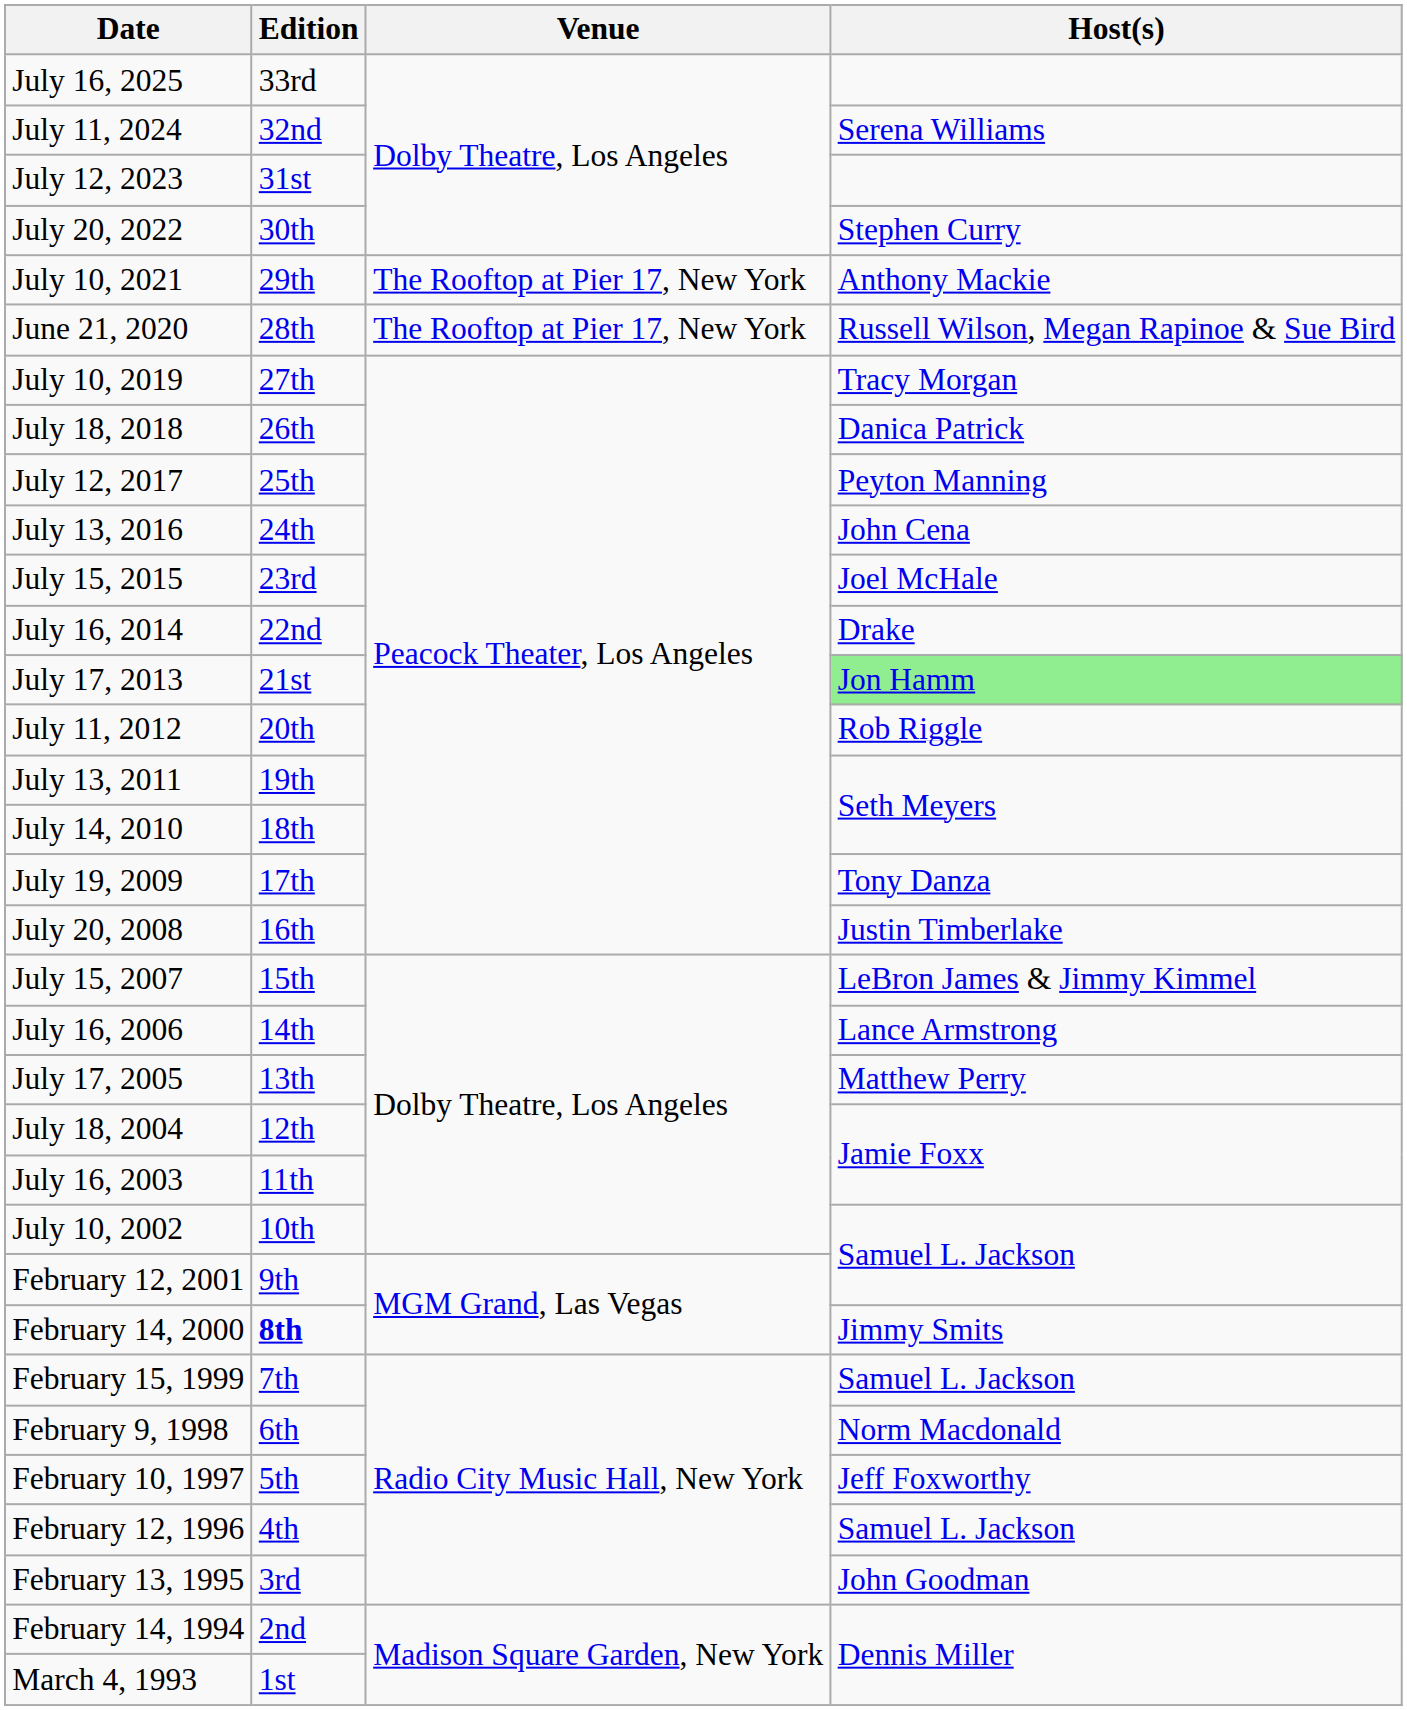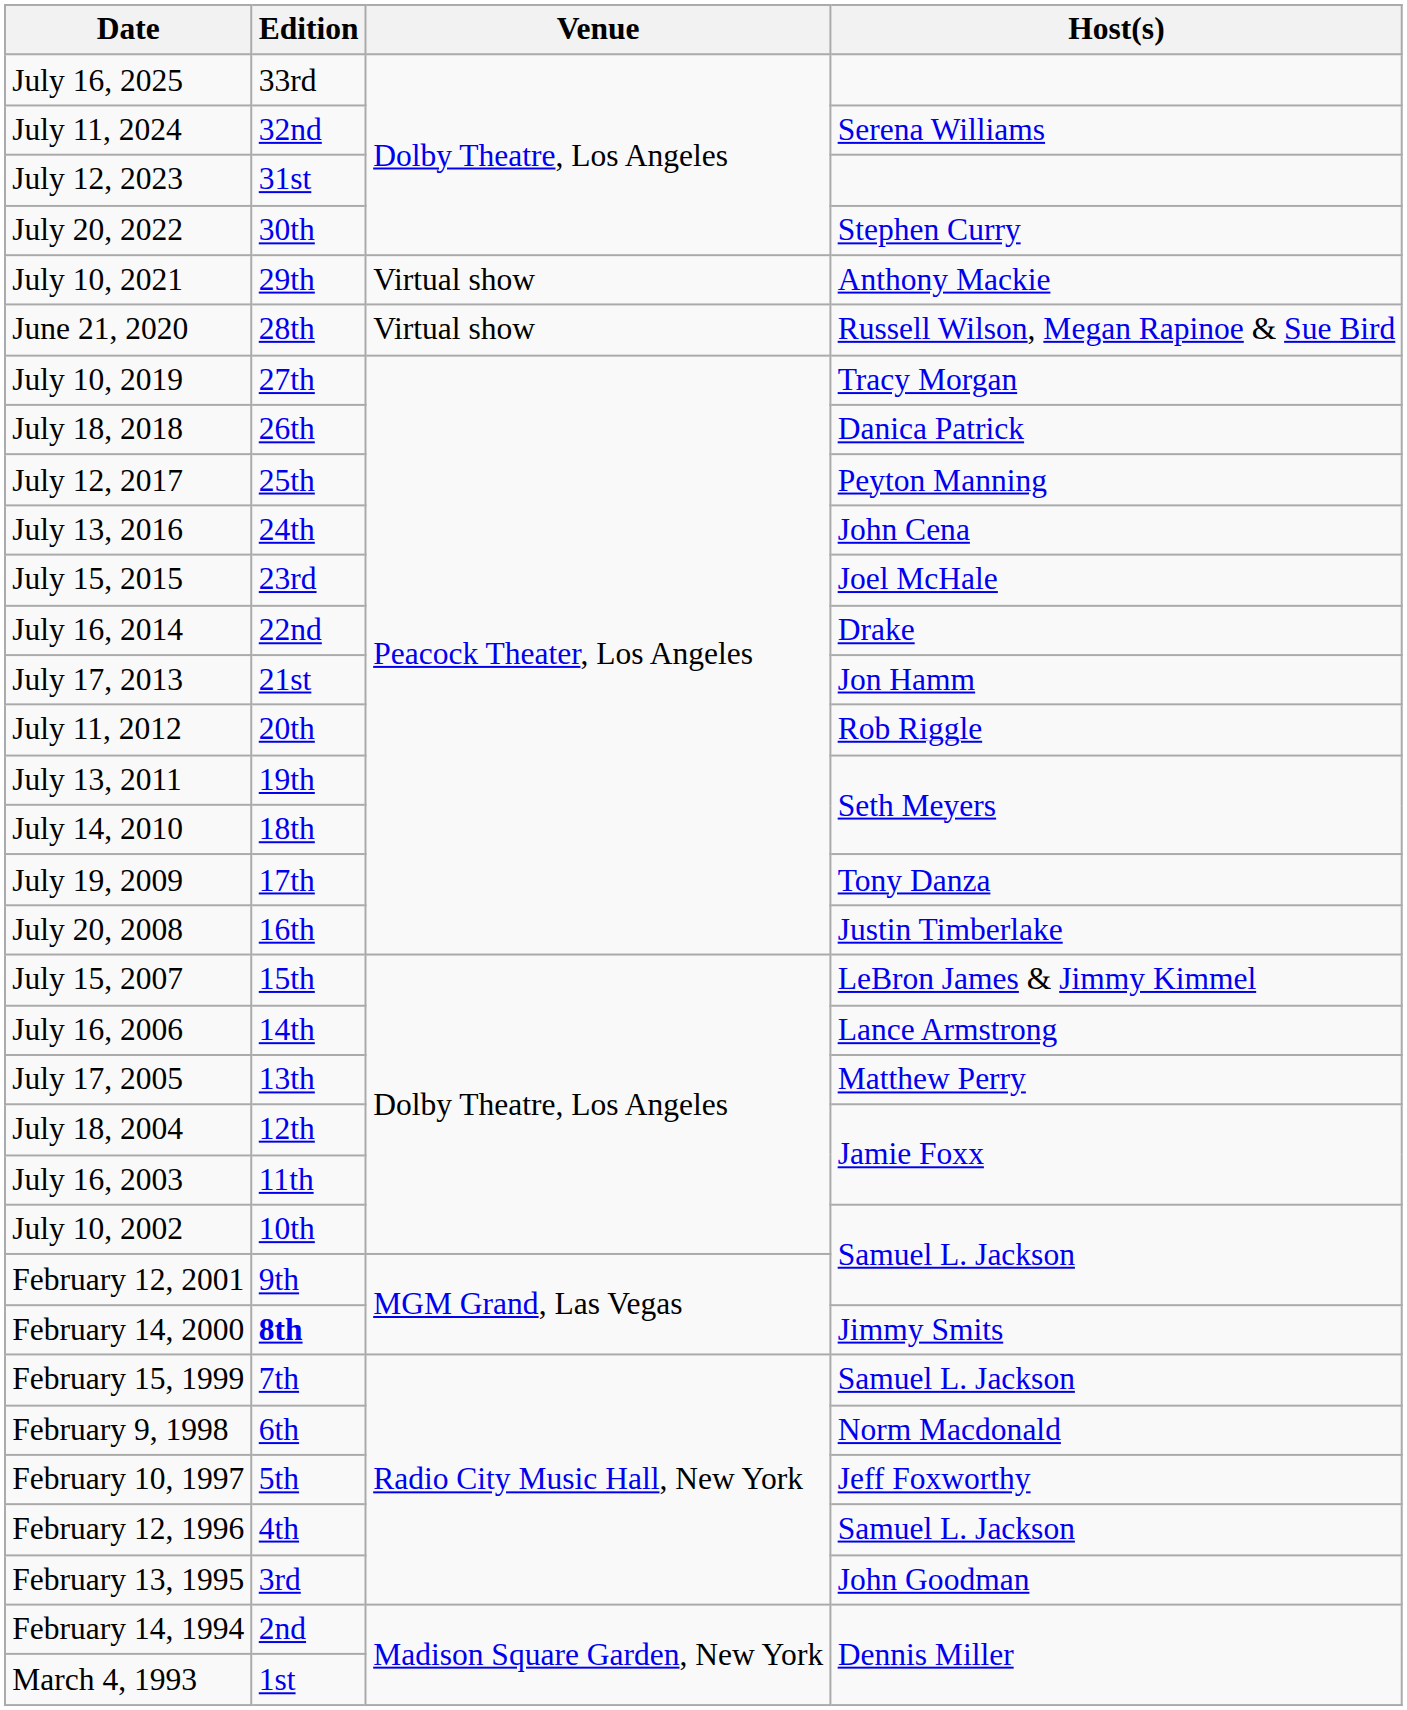July 10, 2021 | Venue: The Rooftop at Pier 17, New York -> Virtual show
June 21, 2020 | Venue: The Rooftop at Pier 17, New York -> Virtual show
July 17, 2013 | Host(s): lightgreen background -> no background
